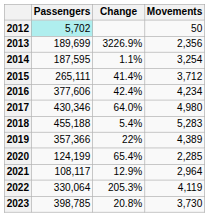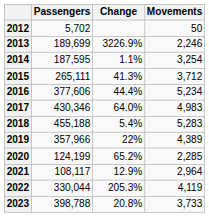2012 | Passengers: paleturquoise background -> no background
2013 | Movements: 2,356 -> 2,246
2015 | Change: 41.4% -> 41.3%
2016 | Change: 42.4% -> 44.4%
2016 | Movements: 4,234 -> 5,234
2017 | Movements: 4,980 -> 4,983
2019 | Passengers: 357,366 -> 357,966
2020 | Change: 65.4% -> 65.2%
2022 | Passengers: 330,064 -> 330,044
2023 | Passengers: 398,785 -> 398,788
2023 | Movements: 3,730 -> 3,733
